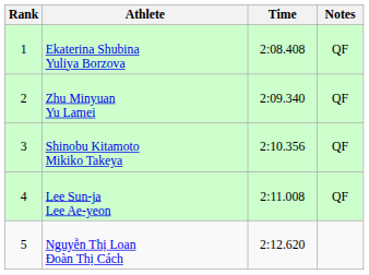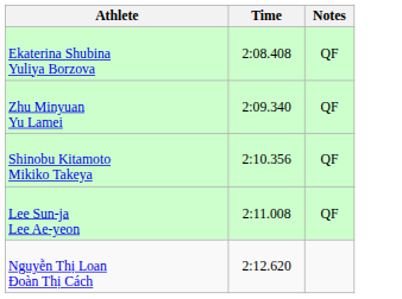- column: Rank | 1 | 2 | 3 | 4 | 5
